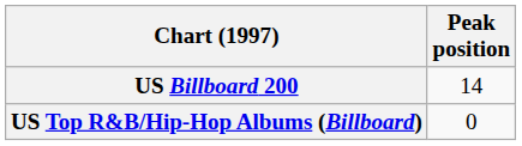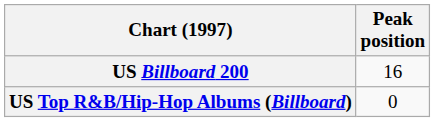US Billboard 200 | Peak position: 14 -> 16
